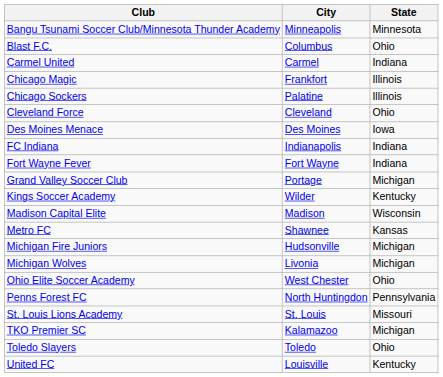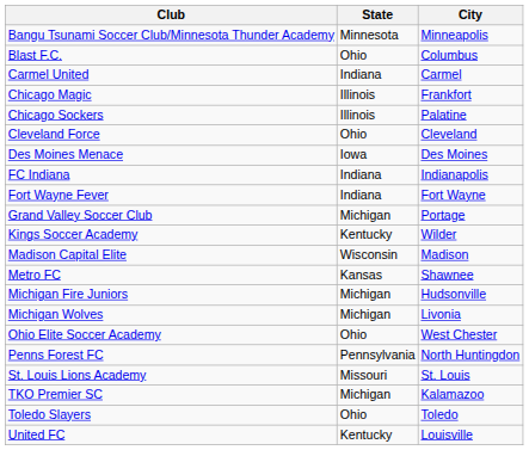columns swapped: City <-> State
